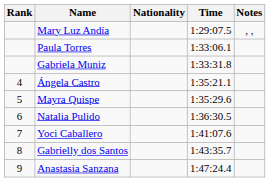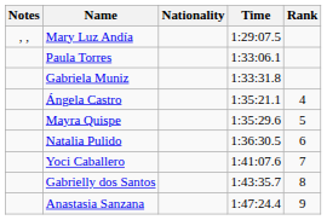columns swapped: Rank <-> Notes
